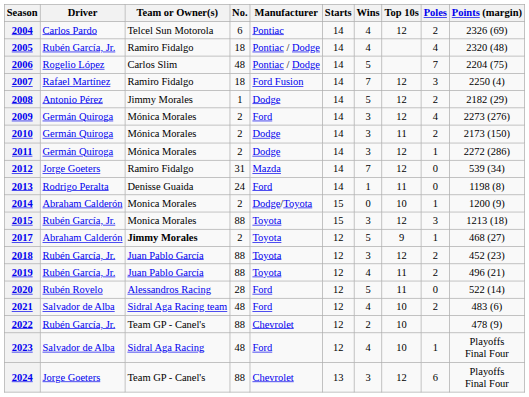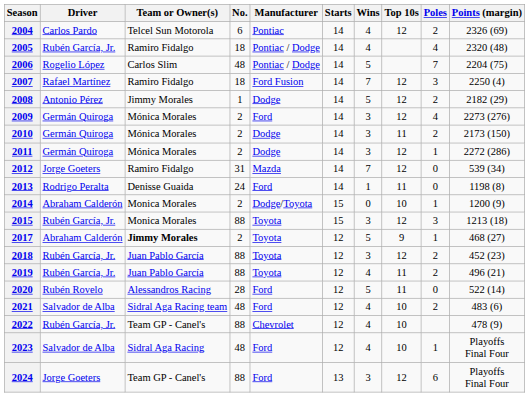2022 | Wins: 2 -> 4
2024 | Manufacturer: Chevrolet -> Ford
